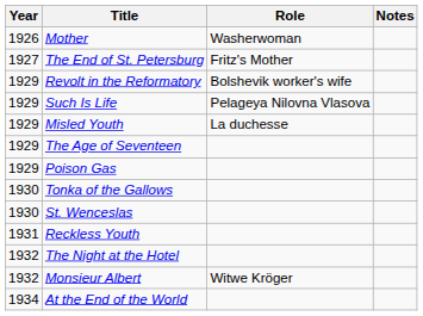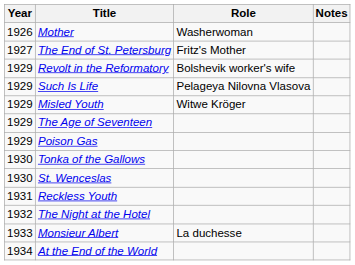Misled Youth | Role: La duchesse -> Witwe Kröger
Monsieur Albert | Year: 1932 -> 1933
Monsieur Albert | Role: Witwe Kröger -> La duchesse
